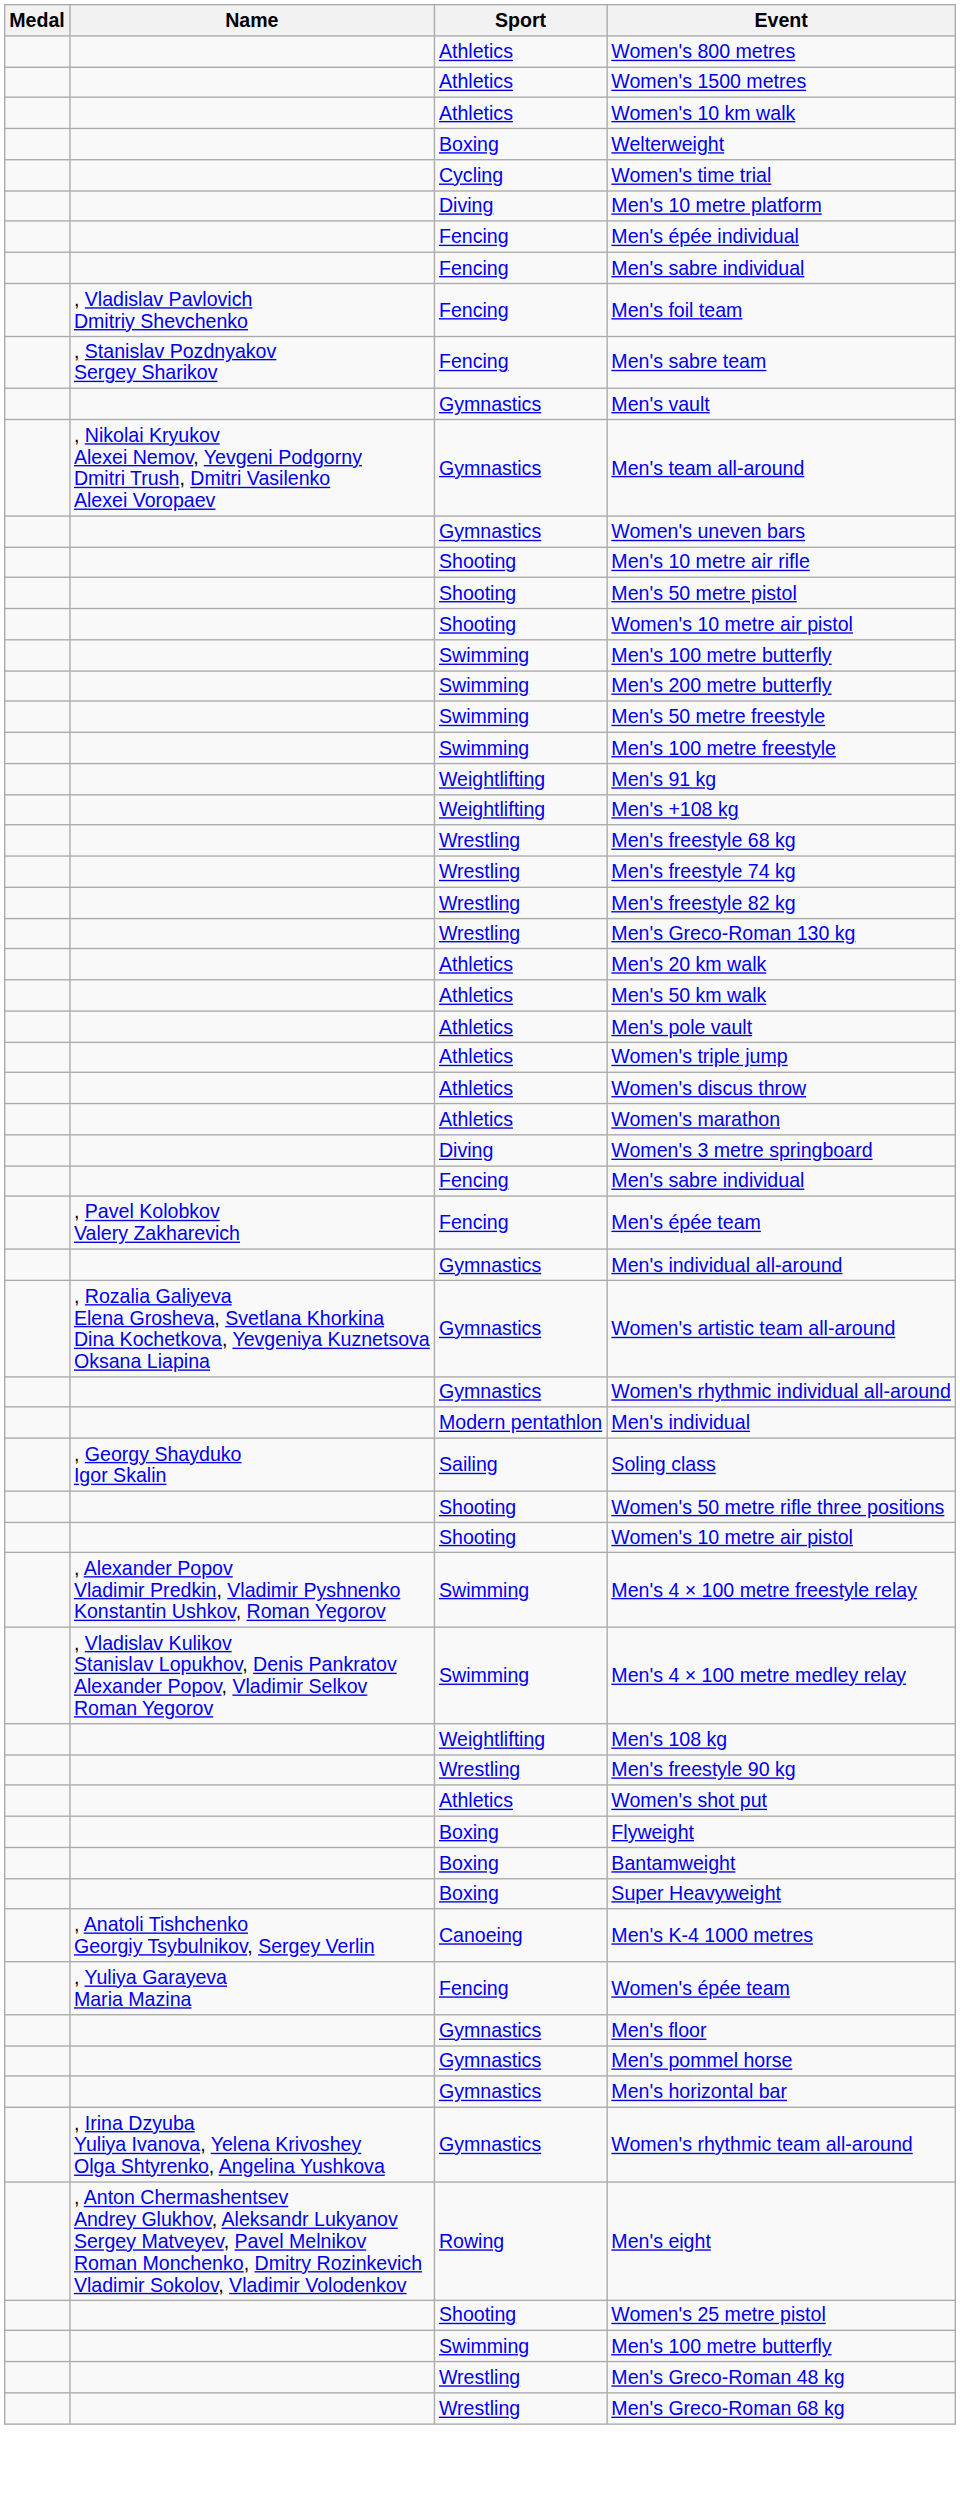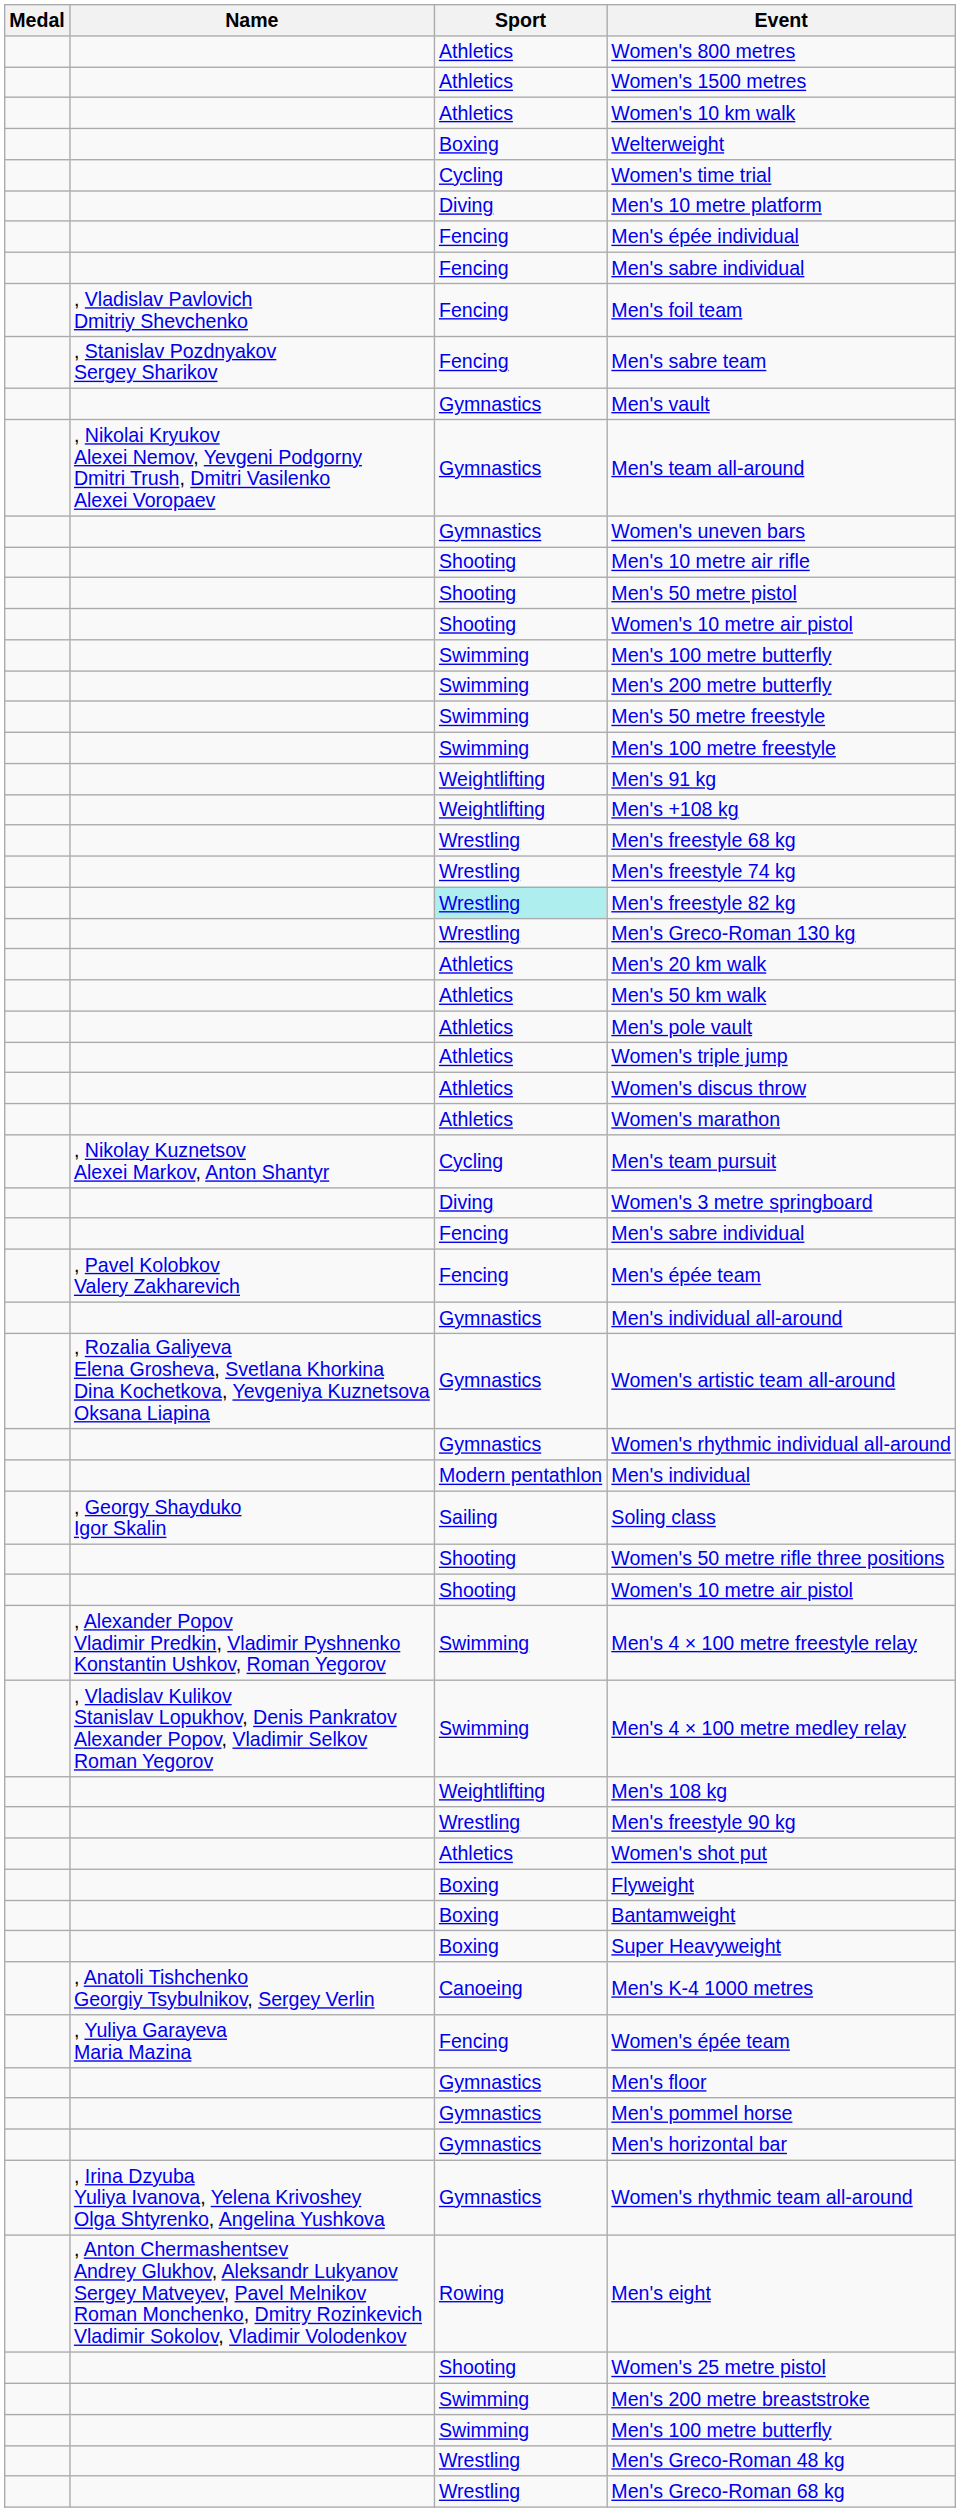Men's freestyle 82 kg | Sport: no background -> paleturquoise background
+ row: , Nikolay Kuznetsov Alexei Markov, Anton Shantyr | Cycling | Men's team pursuit
+ row: Swimming | Men's 200 metre breaststroke
